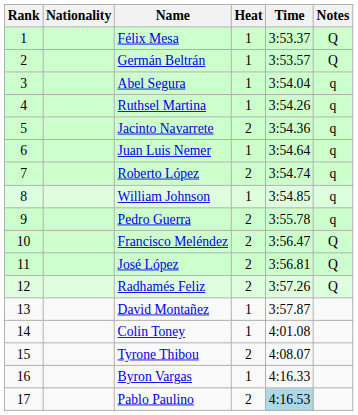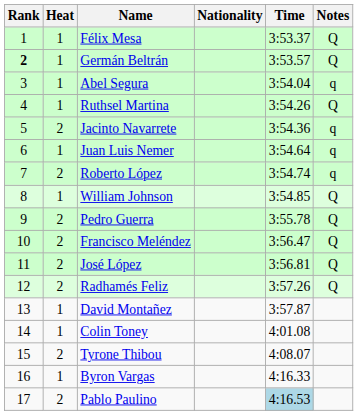columns swapped: Heat <-> Nationality
Germán Beltrán | Rank: normal -> bold
Ruthsel Martina | Notes: q -> Q
William Johnson | Notes: q -> Q
Pedro Guerra | Notes: q -> Q
